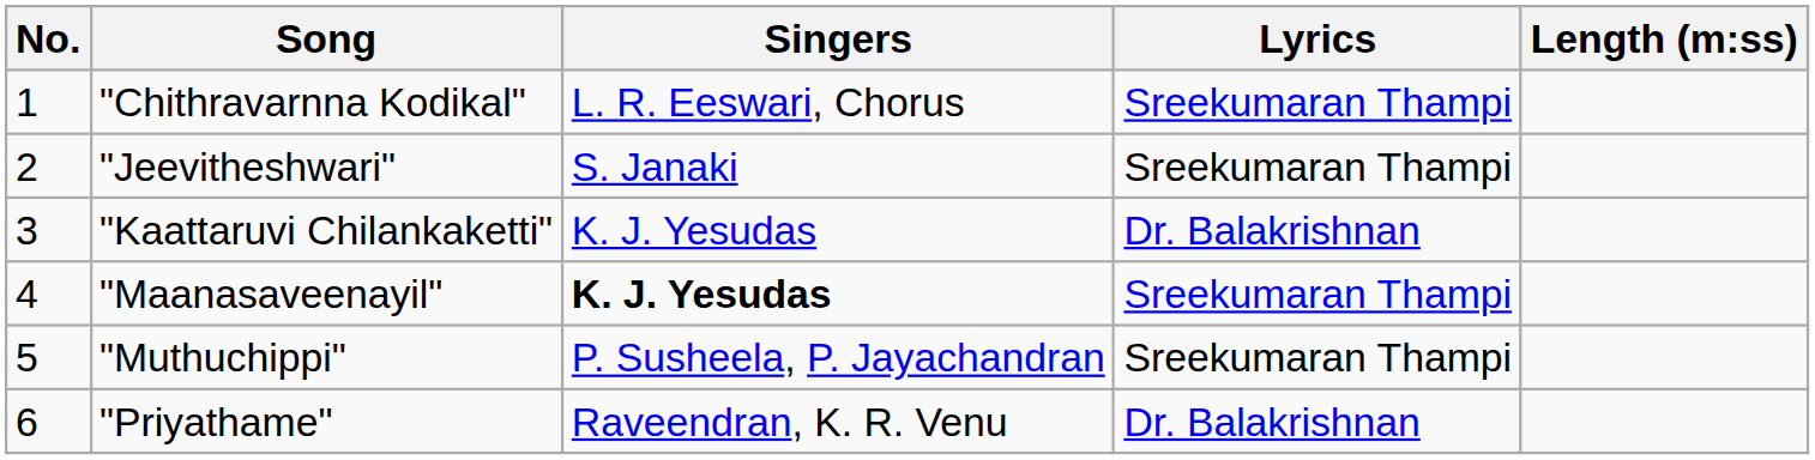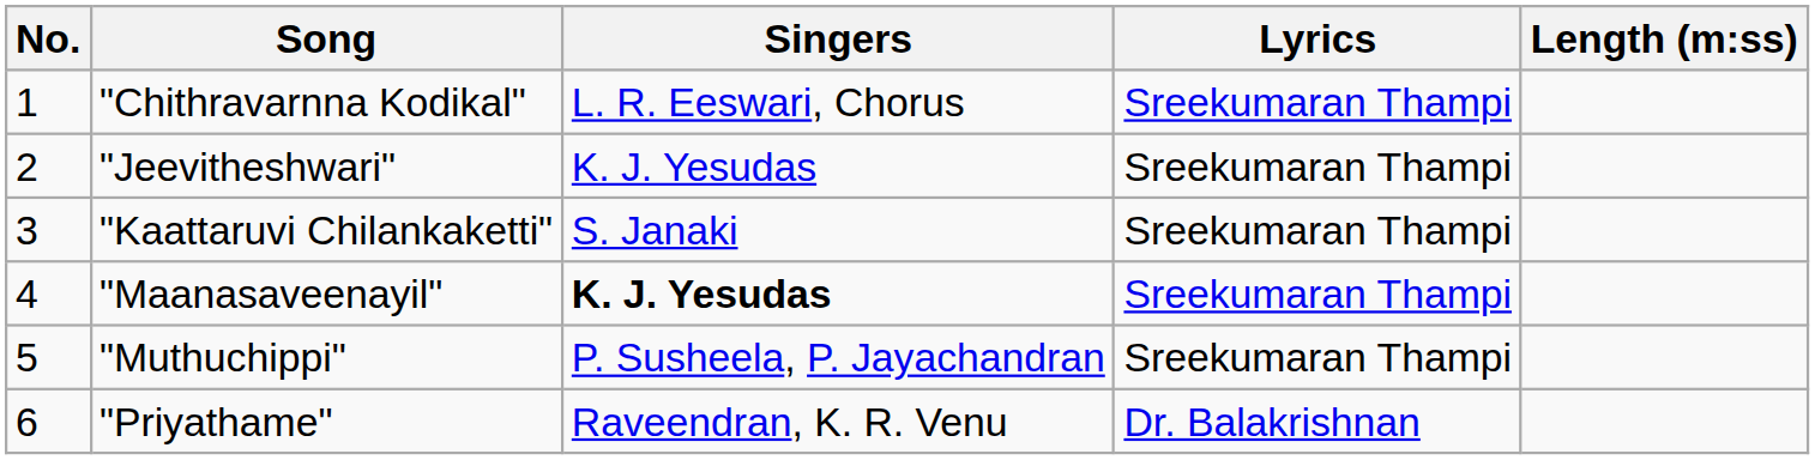"Jeevitheshwari" | Singers: S. Janaki -> K. J. Yesudas
"Kaattaruvi Chilankaketti" | Singers: K. J. Yesudas -> S. Janaki
"Kaattaruvi Chilankaketti" | Lyrics: Dr. Balakrishnan -> Sreekumaran Thampi
